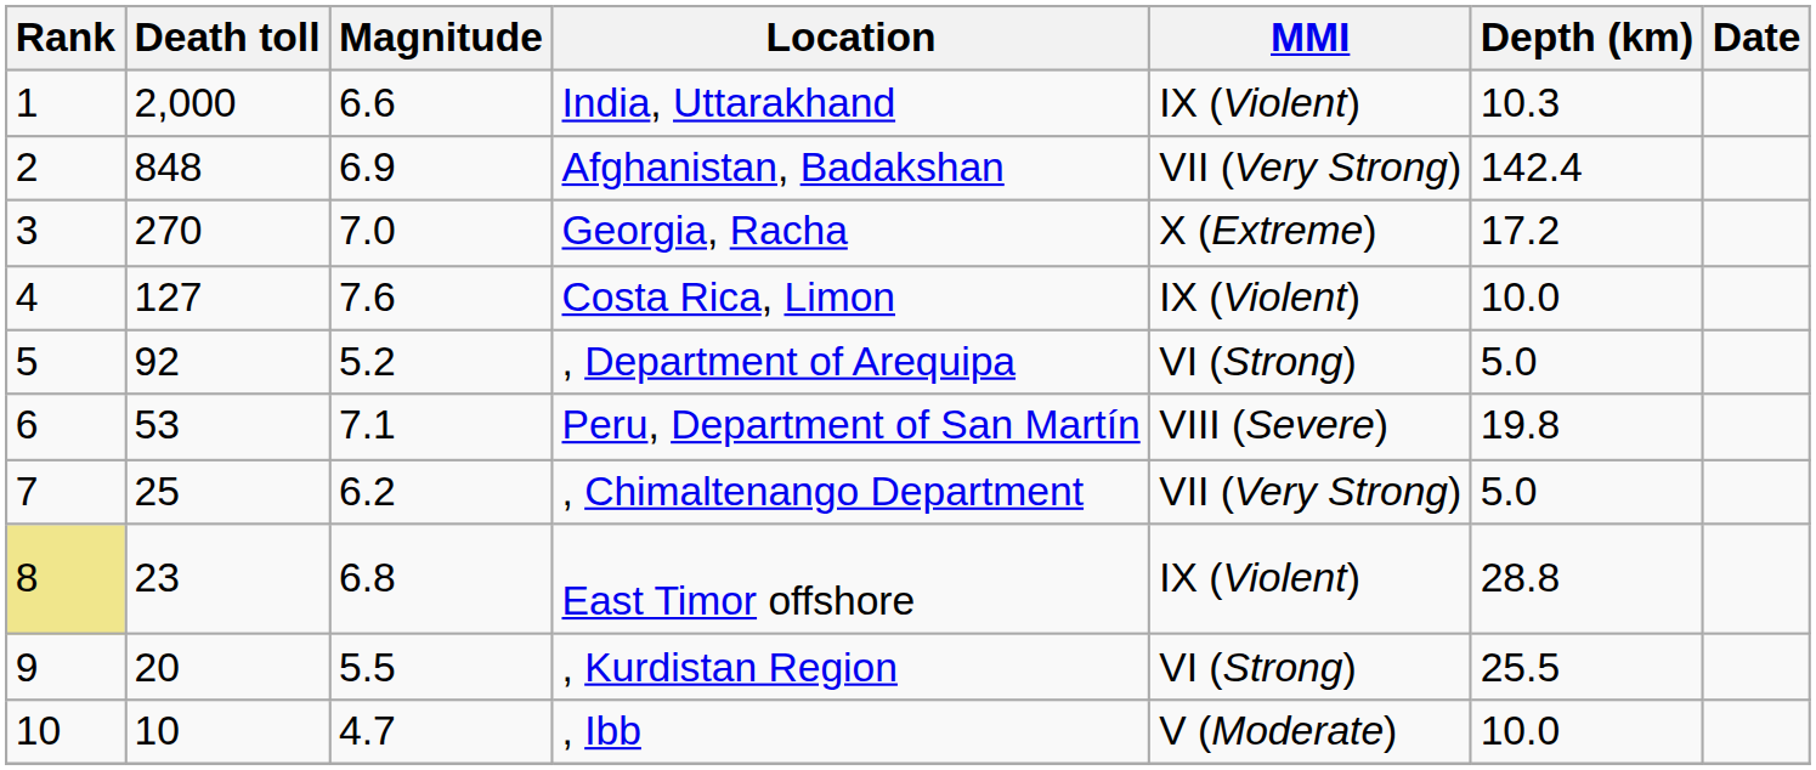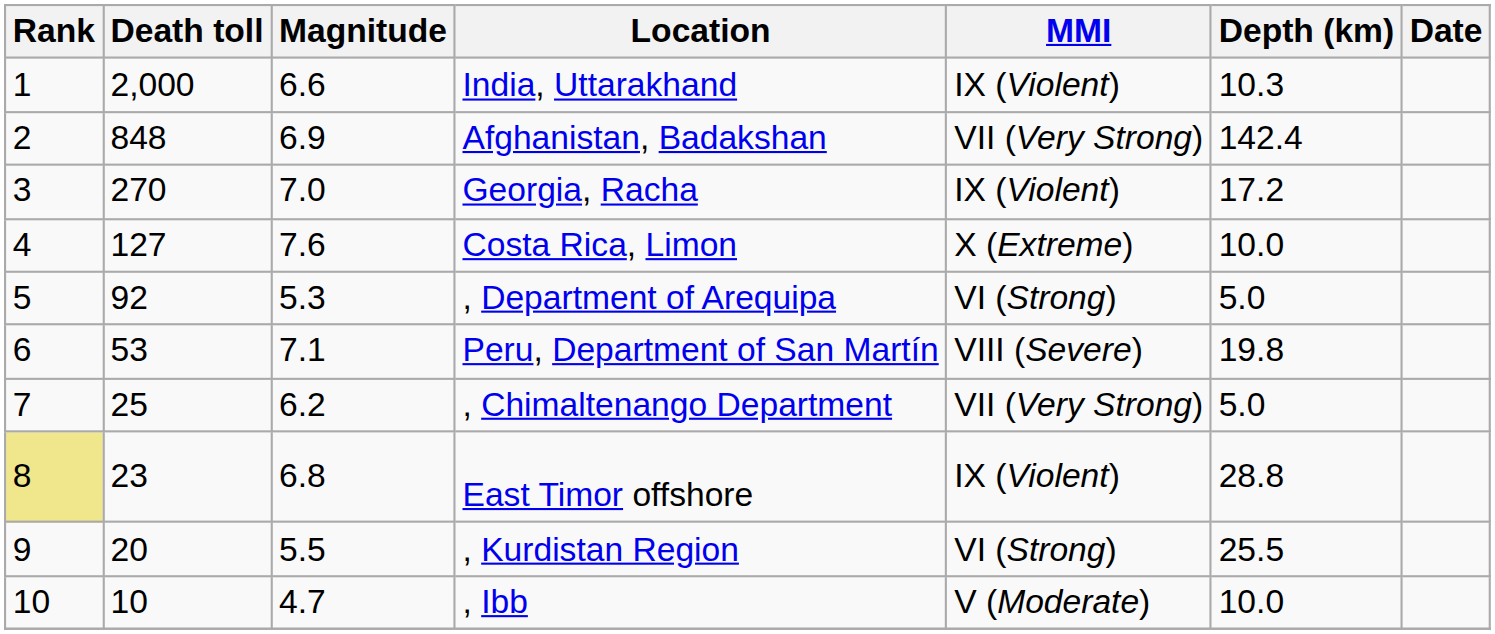Georgia, Racha | MMI: X (Extreme) -> IX (Violent)
Costa Rica, Limon | MMI: IX (Violent) -> X (Extreme)
, Department of Arequipa | Magnitude: 5.2 -> 5.3
